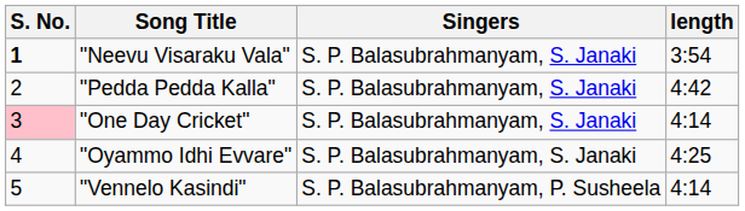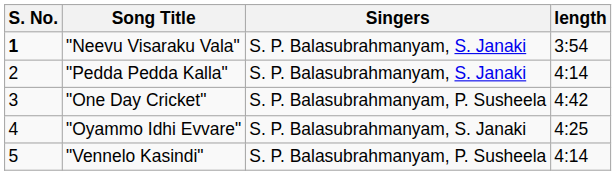"Pedda Pedda Kalla" | length: 4:42 -> 4:14
"One Day Cricket" | S. No.: pink background -> no background
"One Day Cricket" | Singers: S. P. Balasubrahmanyam, S. Janaki -> S. P. Balasubrahmanyam, P. Susheela
"One Day Cricket" | length: 4:14 -> 4:42
